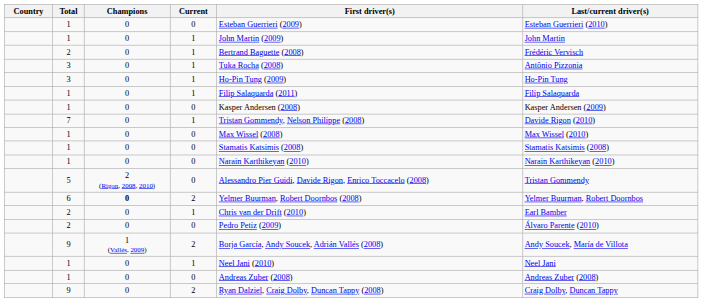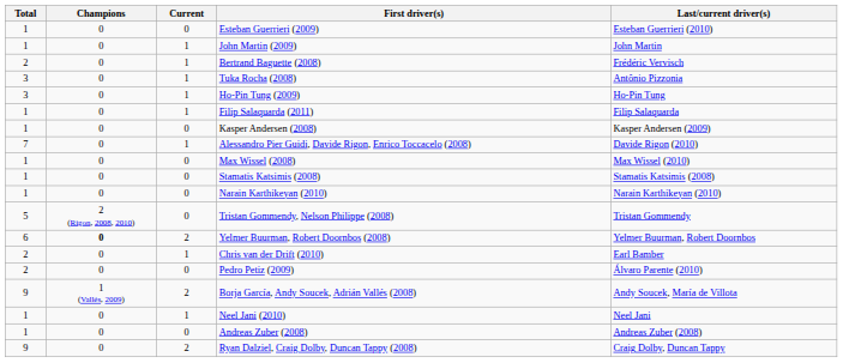- column: Country
7 | First driver(s): Tristan Gommendy, Nelson Philippe (2008) -> Alessandro Pier Guidi, Davide Rigon, Enrico Toccacelo (2008)
5 | First driver(s): Alessandro Pier Guidi, Davide Rigon, Enrico Toccacelo (2008) -> Tristan Gommendy, Nelson Philippe (2008)
